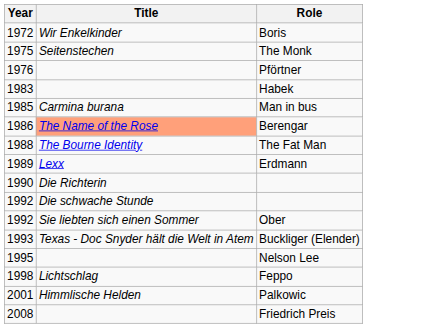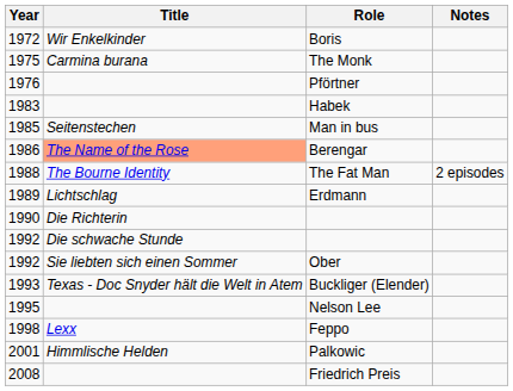+ column: Notes | 2 episodes
The Monk | Title: Seitenstechen -> Carmina burana
Man in bus | Title: Carmina burana -> Seitenstechen
Erdmann | Title: Lexx -> Lichtschlag
Feppo | Title: Lichtschlag -> Lexx
